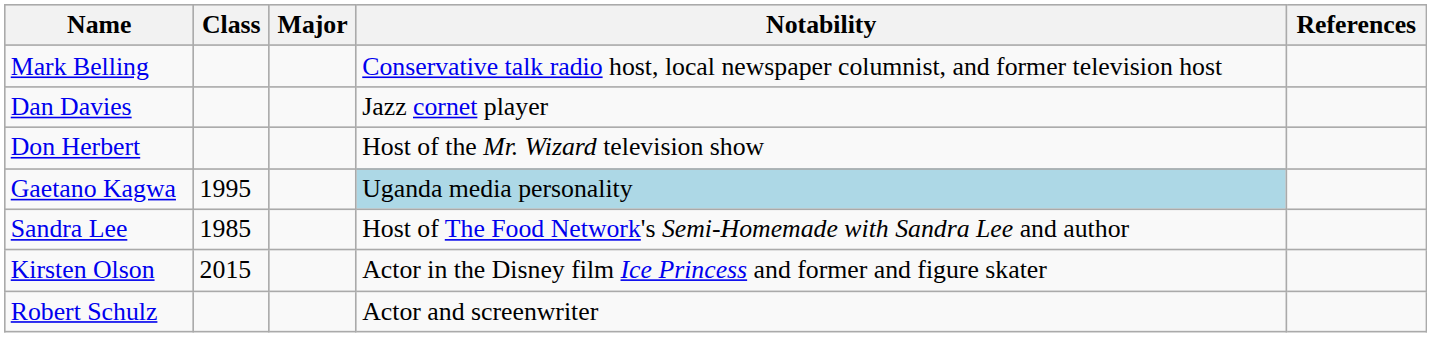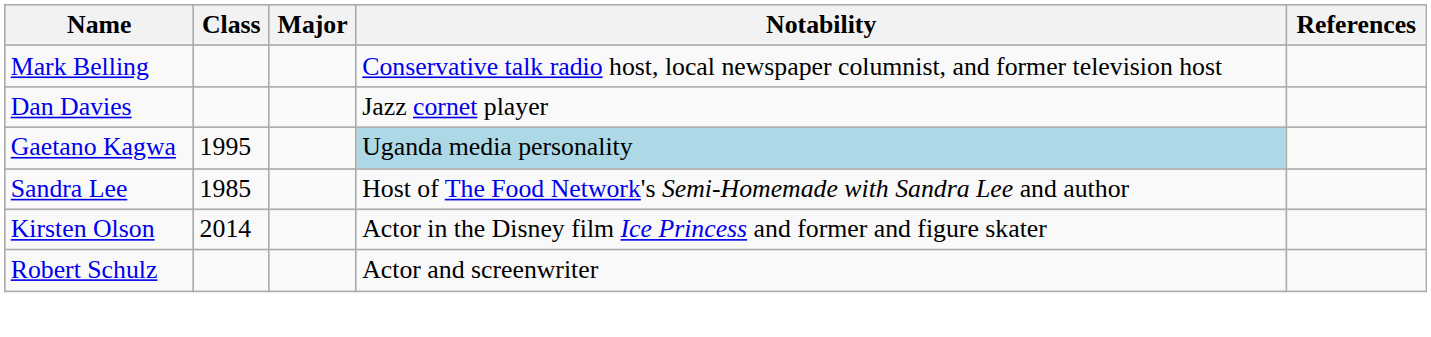- row: Don Herbert | Host of the Mr. Wizard television show
Kirsten Olson | Class: 2015 -> 2014
